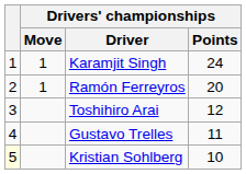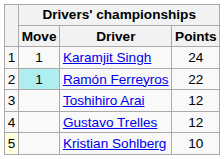Ramón Ferreyros | Drivers' championships / Move: no background -> paleturquoise background
Ramón Ferreyros | Drivers' championships / Points: 20 -> 22
Gustavo Trelles | Drivers' championships / Points: 11 -> 12
